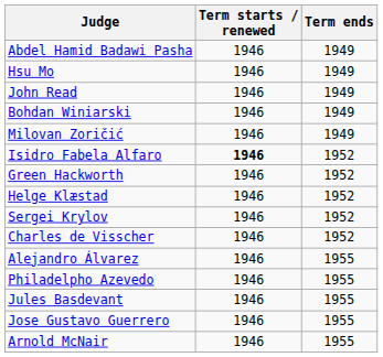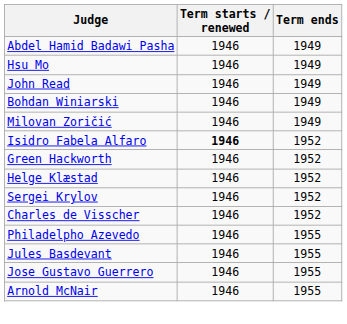- row: Alejandro Álvarez | 1946 | 1955
